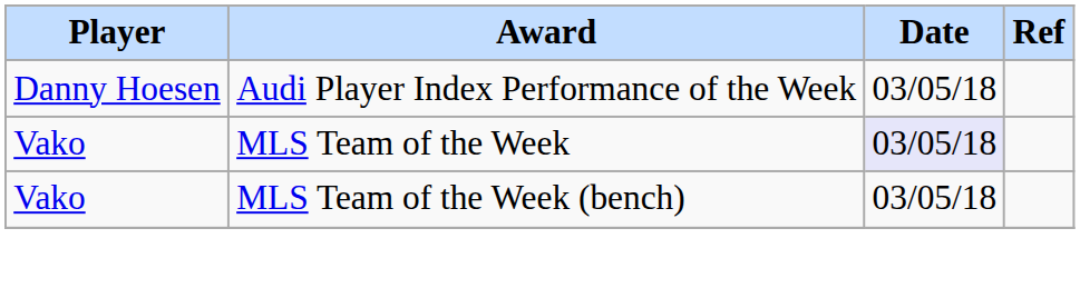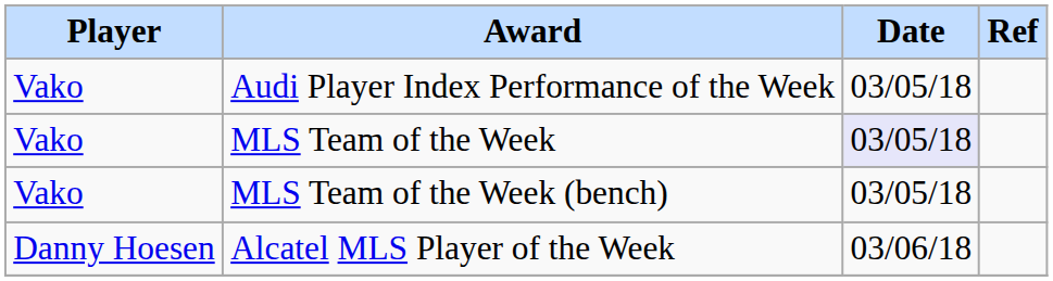Audi Player Index Performance of the Week | Player: Danny Hoesen -> Vako
+ row: Danny Hoesen | Alcatel MLS Player of the Week | 03/06/18
